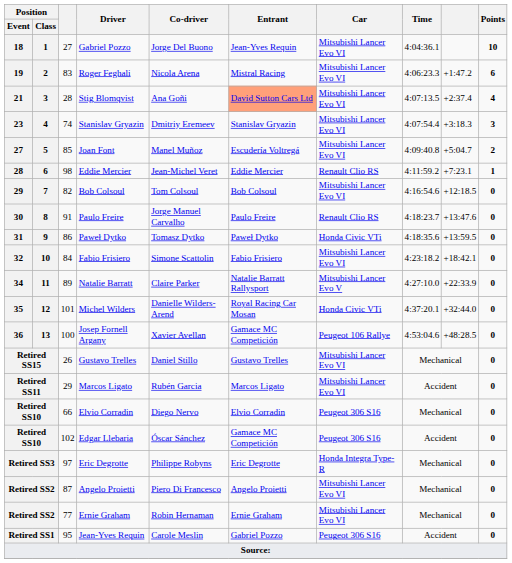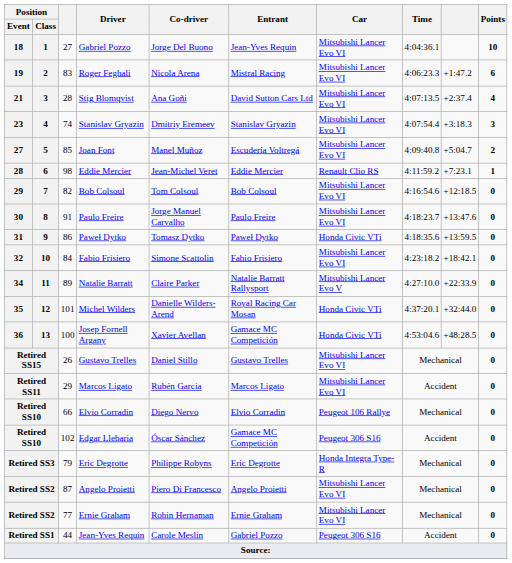21 | Entrant: lightsalmon background -> no background
30 | Car: Renault Clio RS -> Mitsubishi Lancer Evo VI
36 | Car: Peugeot 106 Rallye -> Honda Civic VTi
Retired SS10 / Elvio Corradin | Car: Peugeot 306 S16 -> Peugeot 106 Rallye
Retired SS3 | column 3: 97 -> 79
Retired SS1 | column 3: 95 -> 44
